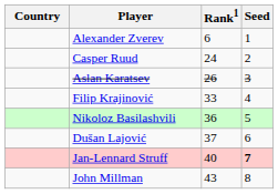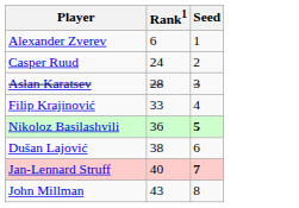- column: Country
Aslan Karatsev | Rank1: 26 -> 28
Nikoloz Basilashvili | Seed: normal -> bold
Dušan Lajović | Rank1: 37 -> 38
